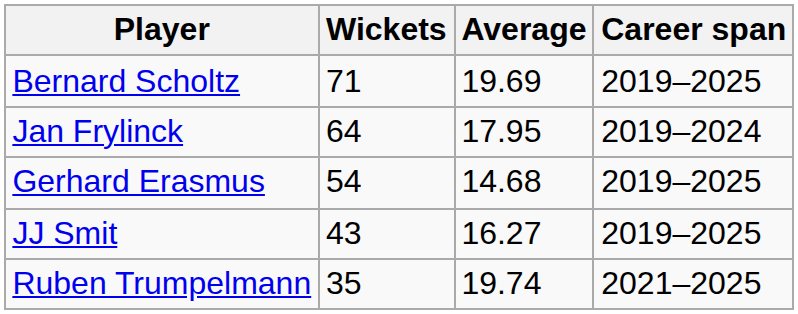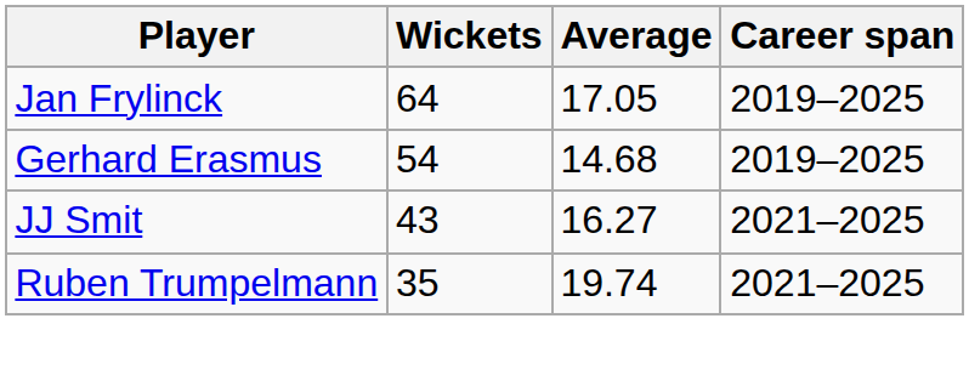- row: Bernard Scholtz | 71 | 19.69 | 2019–2025
Jan Frylinck | Average: 17.95 -> 17.05
Jan Frylinck | Career span: 2019–2024 -> 2019–2025
JJ Smit | Career span: 2019–2025 -> 2021–2025
